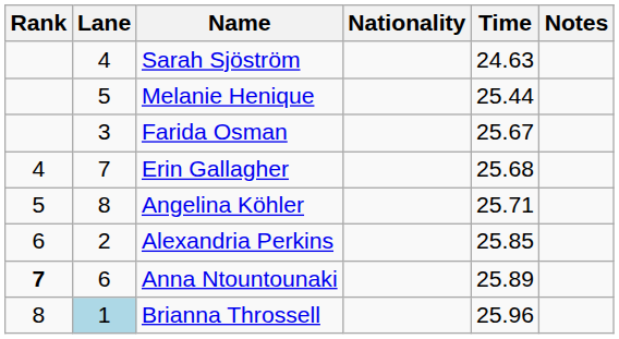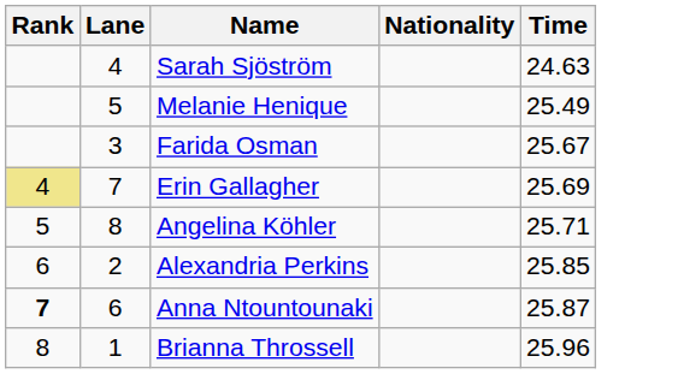- column: Notes
Melanie Henique | Time: 25.44 -> 25.49
Erin Gallagher | Rank: no background -> khaki background
Erin Gallagher | Time: 25.68 -> 25.69
Anna Ntountounaki | Time: 25.89 -> 25.87
Brianna Throssell | Lane: lightblue background -> no background
